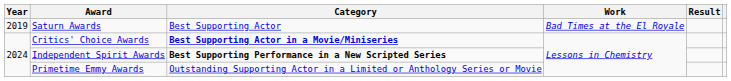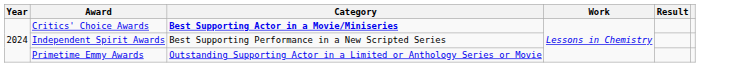- row: 2019 | Saturn Awards | Best Supporting Actor | Bad Times at the El Royale
Independent Spirit Awards | Category: bold -> normal
